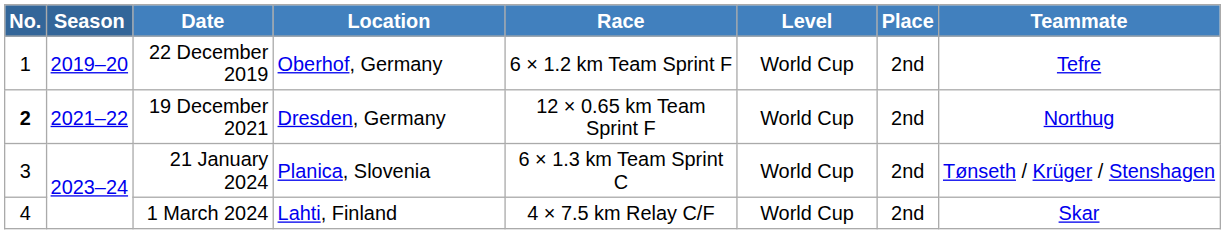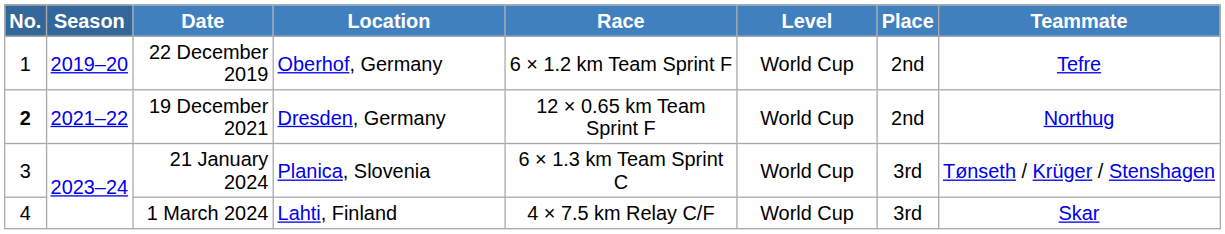21 January 2024 | Place: 2nd -> 3rd
1 March 2024 | Place: 2nd -> 3rd
